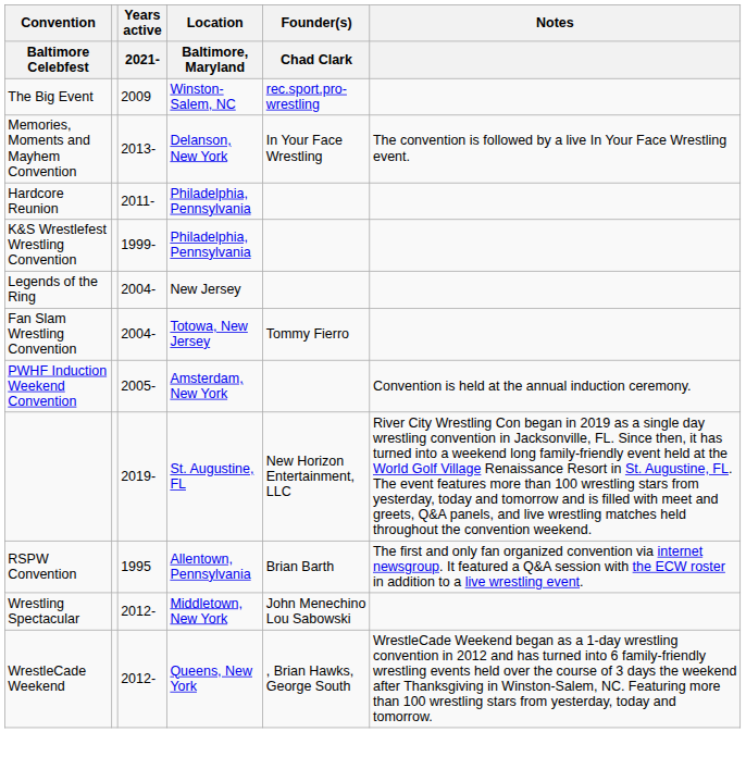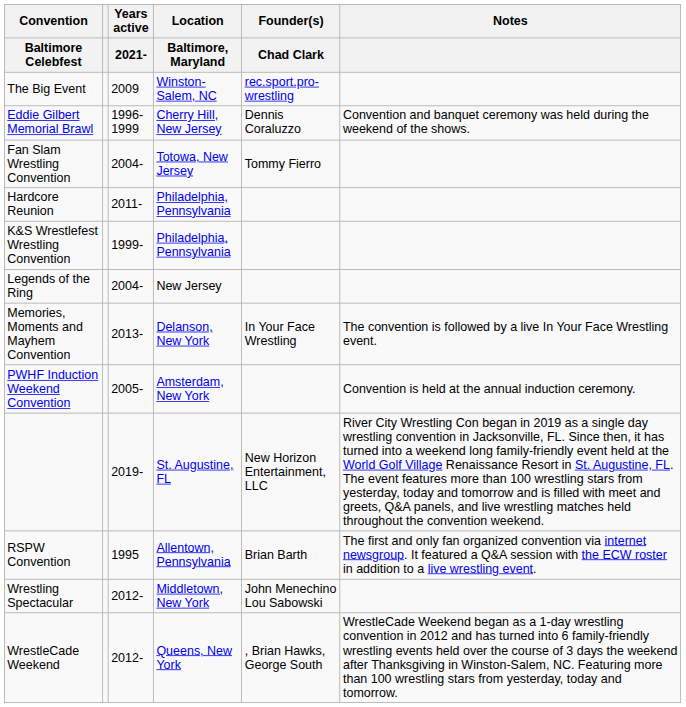+ row: Eddie Gilbert Memorial Brawl | 1996-1999 | Cherry Hill, New Jersey | Dennis Coraluzzo | Convention and banquet ceremony was held during the weekend of the shows.
rows swapped: Fan Slam Wrestling Convention <-> Memories, Moments and Mayhem Convention
